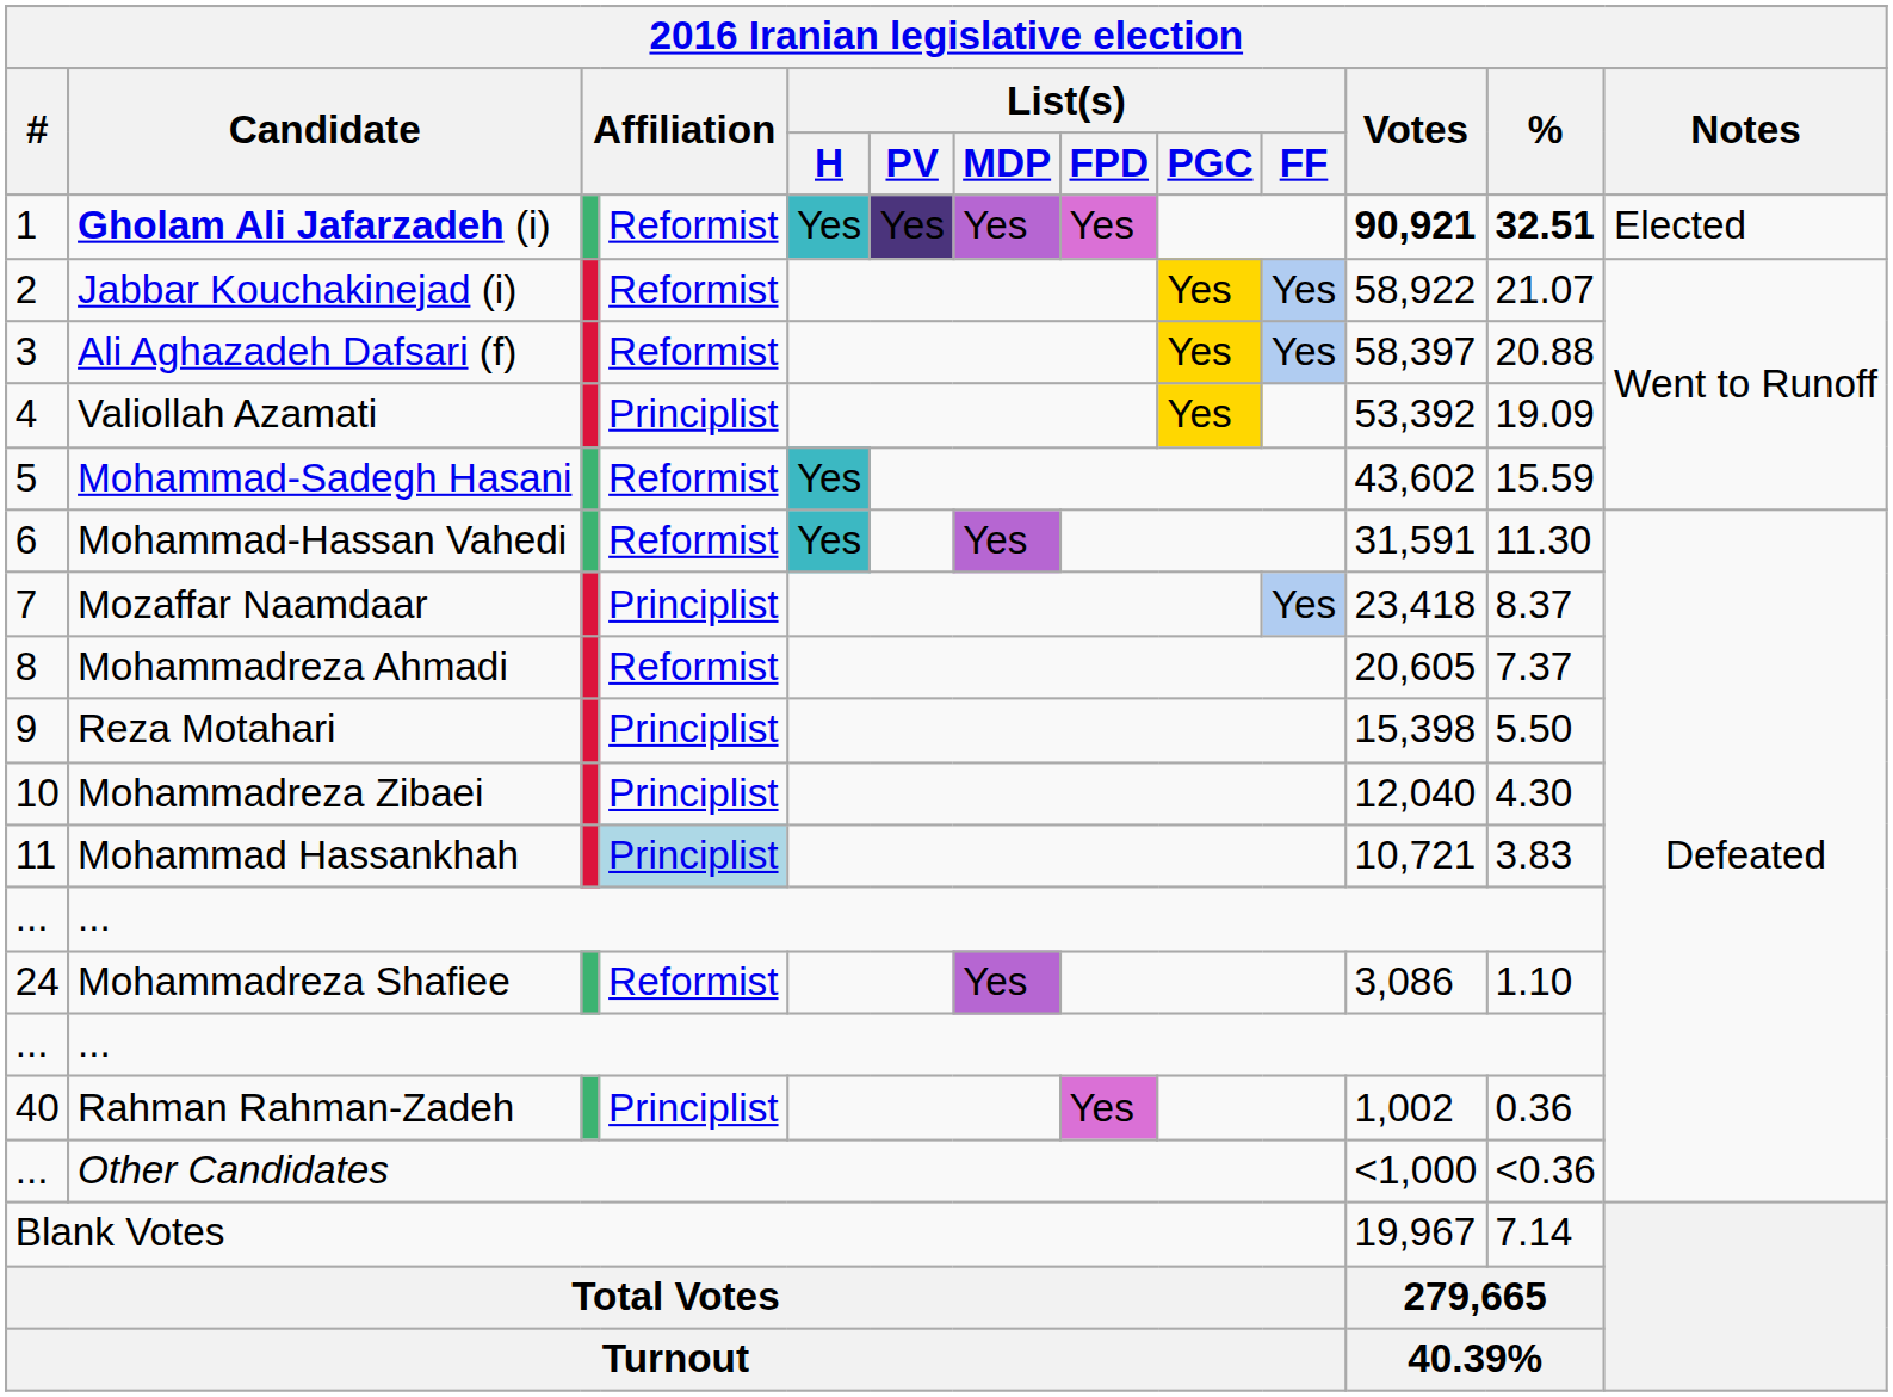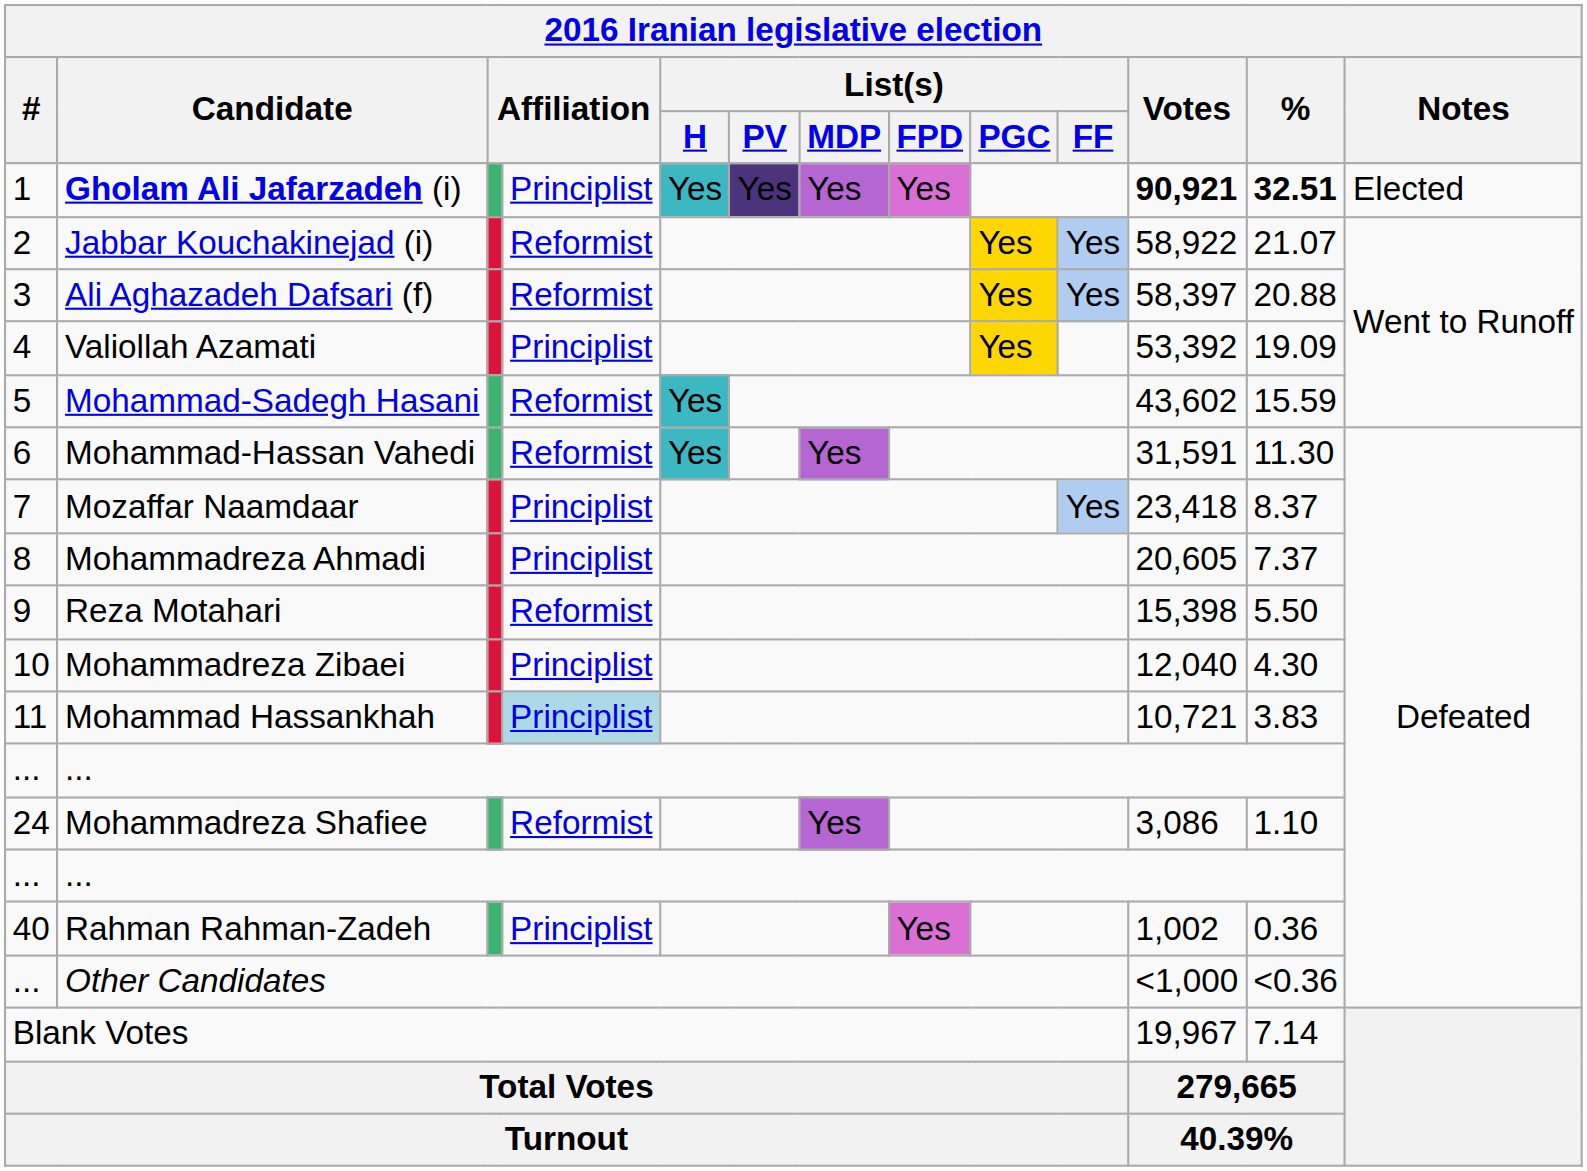Gholam Ali Jafarzadeh (i) | column 4: Reformist -> Principlist
Mohammadreza Ahmadi | column 4: Reformist -> Principlist
Reza Motahari | column 4: Principlist -> Reformist
